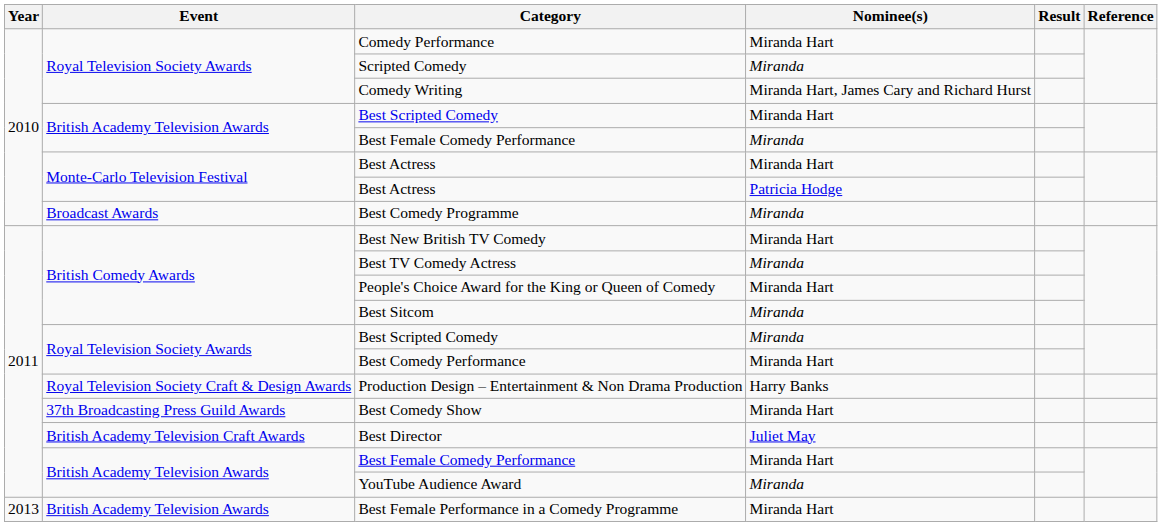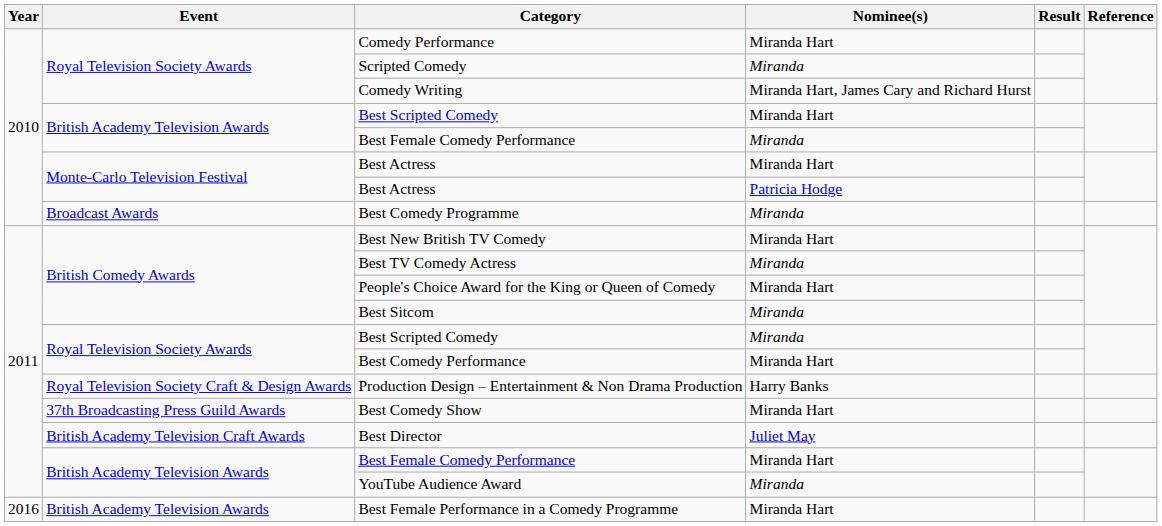- row: 2013 | British Academy Television Awards | Best Female Performance in a Comedy Programme | Miranda Hart
+ row: 2016 | British Academy Television Awards | Best Female Performance in a Comedy Programme | Miranda Hart
